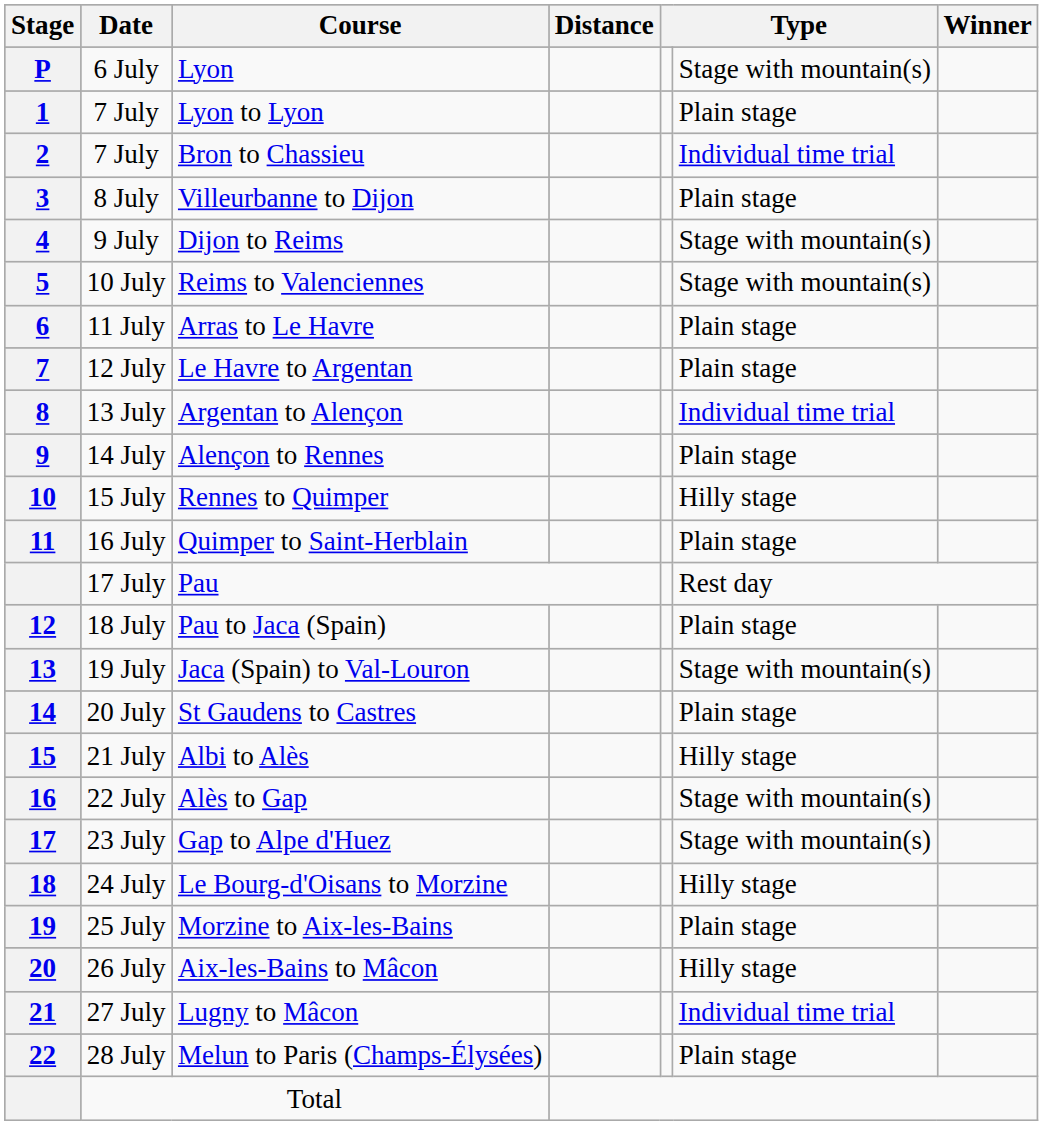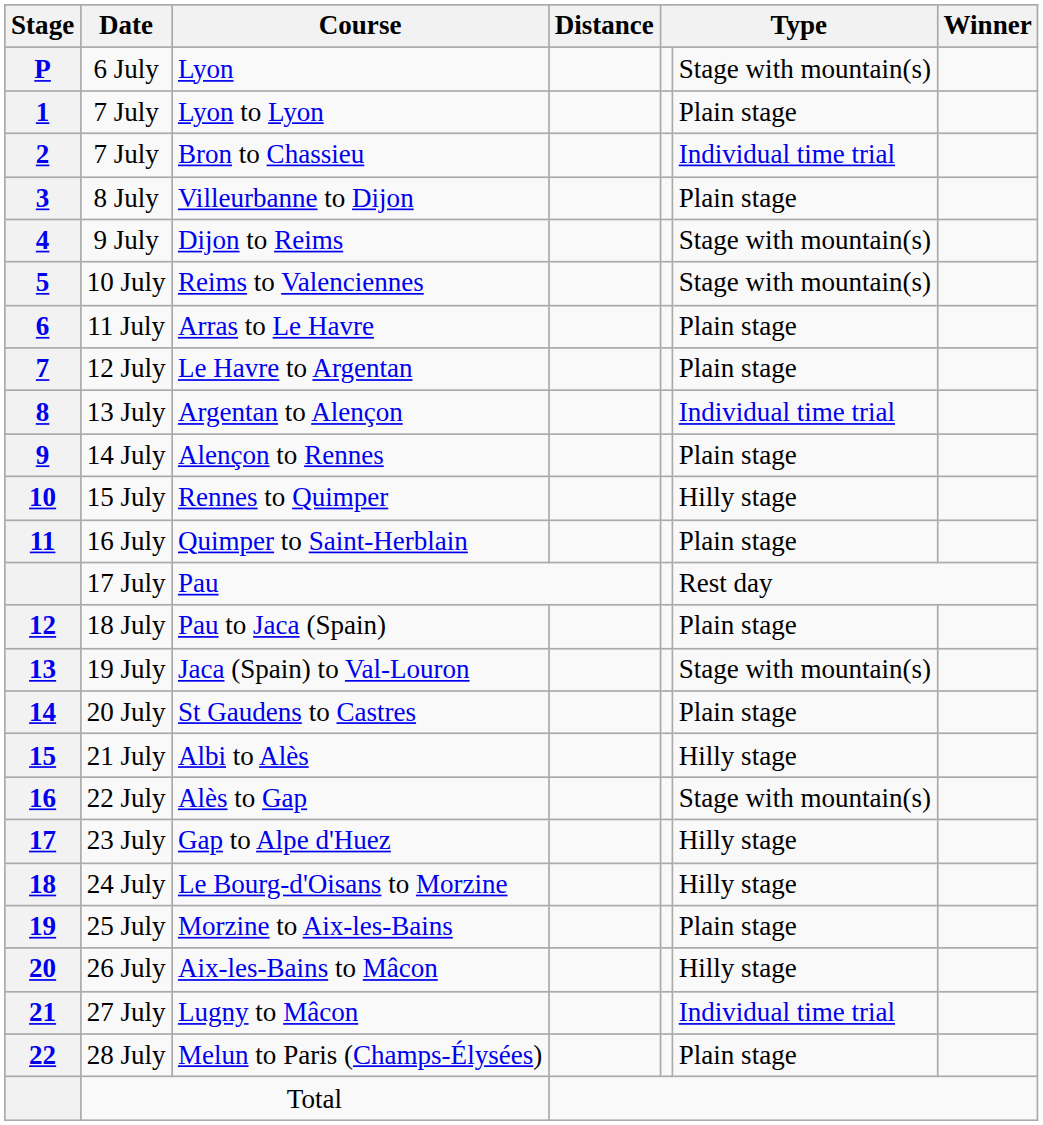Gap to Alpe d'Huez | column 6: Stage with mountain(s) -> Hilly stage
